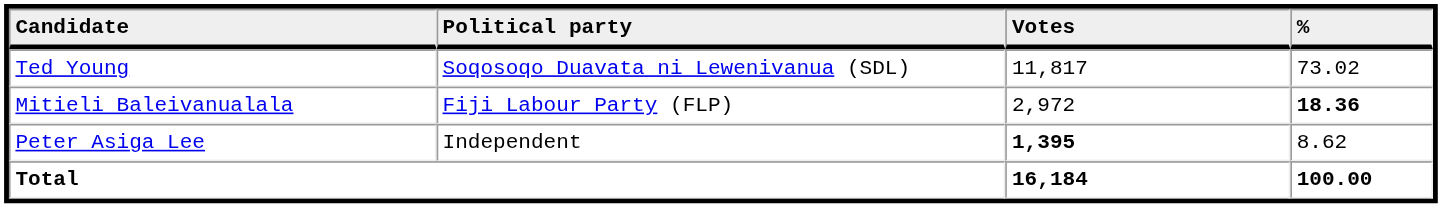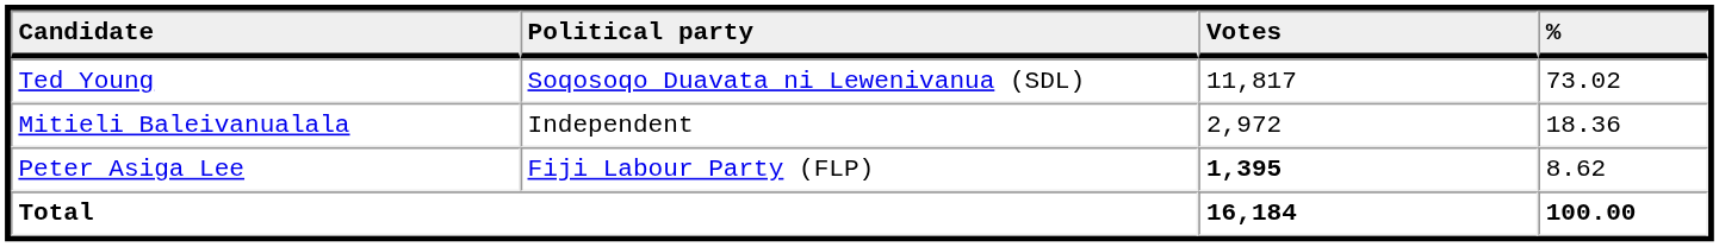Mitieli Baleivanualala | Political party: Fiji Labour Party (FLP) -> Independent
Mitieli Baleivanualala | %: bold -> normal
Peter Asiga Lee | Political party: Independent -> Fiji Labour Party (FLP)
